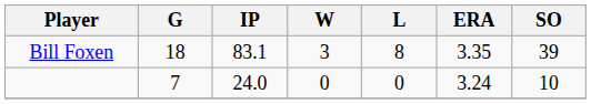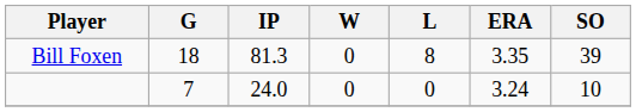Bill Foxen | IP: 83.1 -> 81.3
Bill Foxen | W: 3 -> 0
